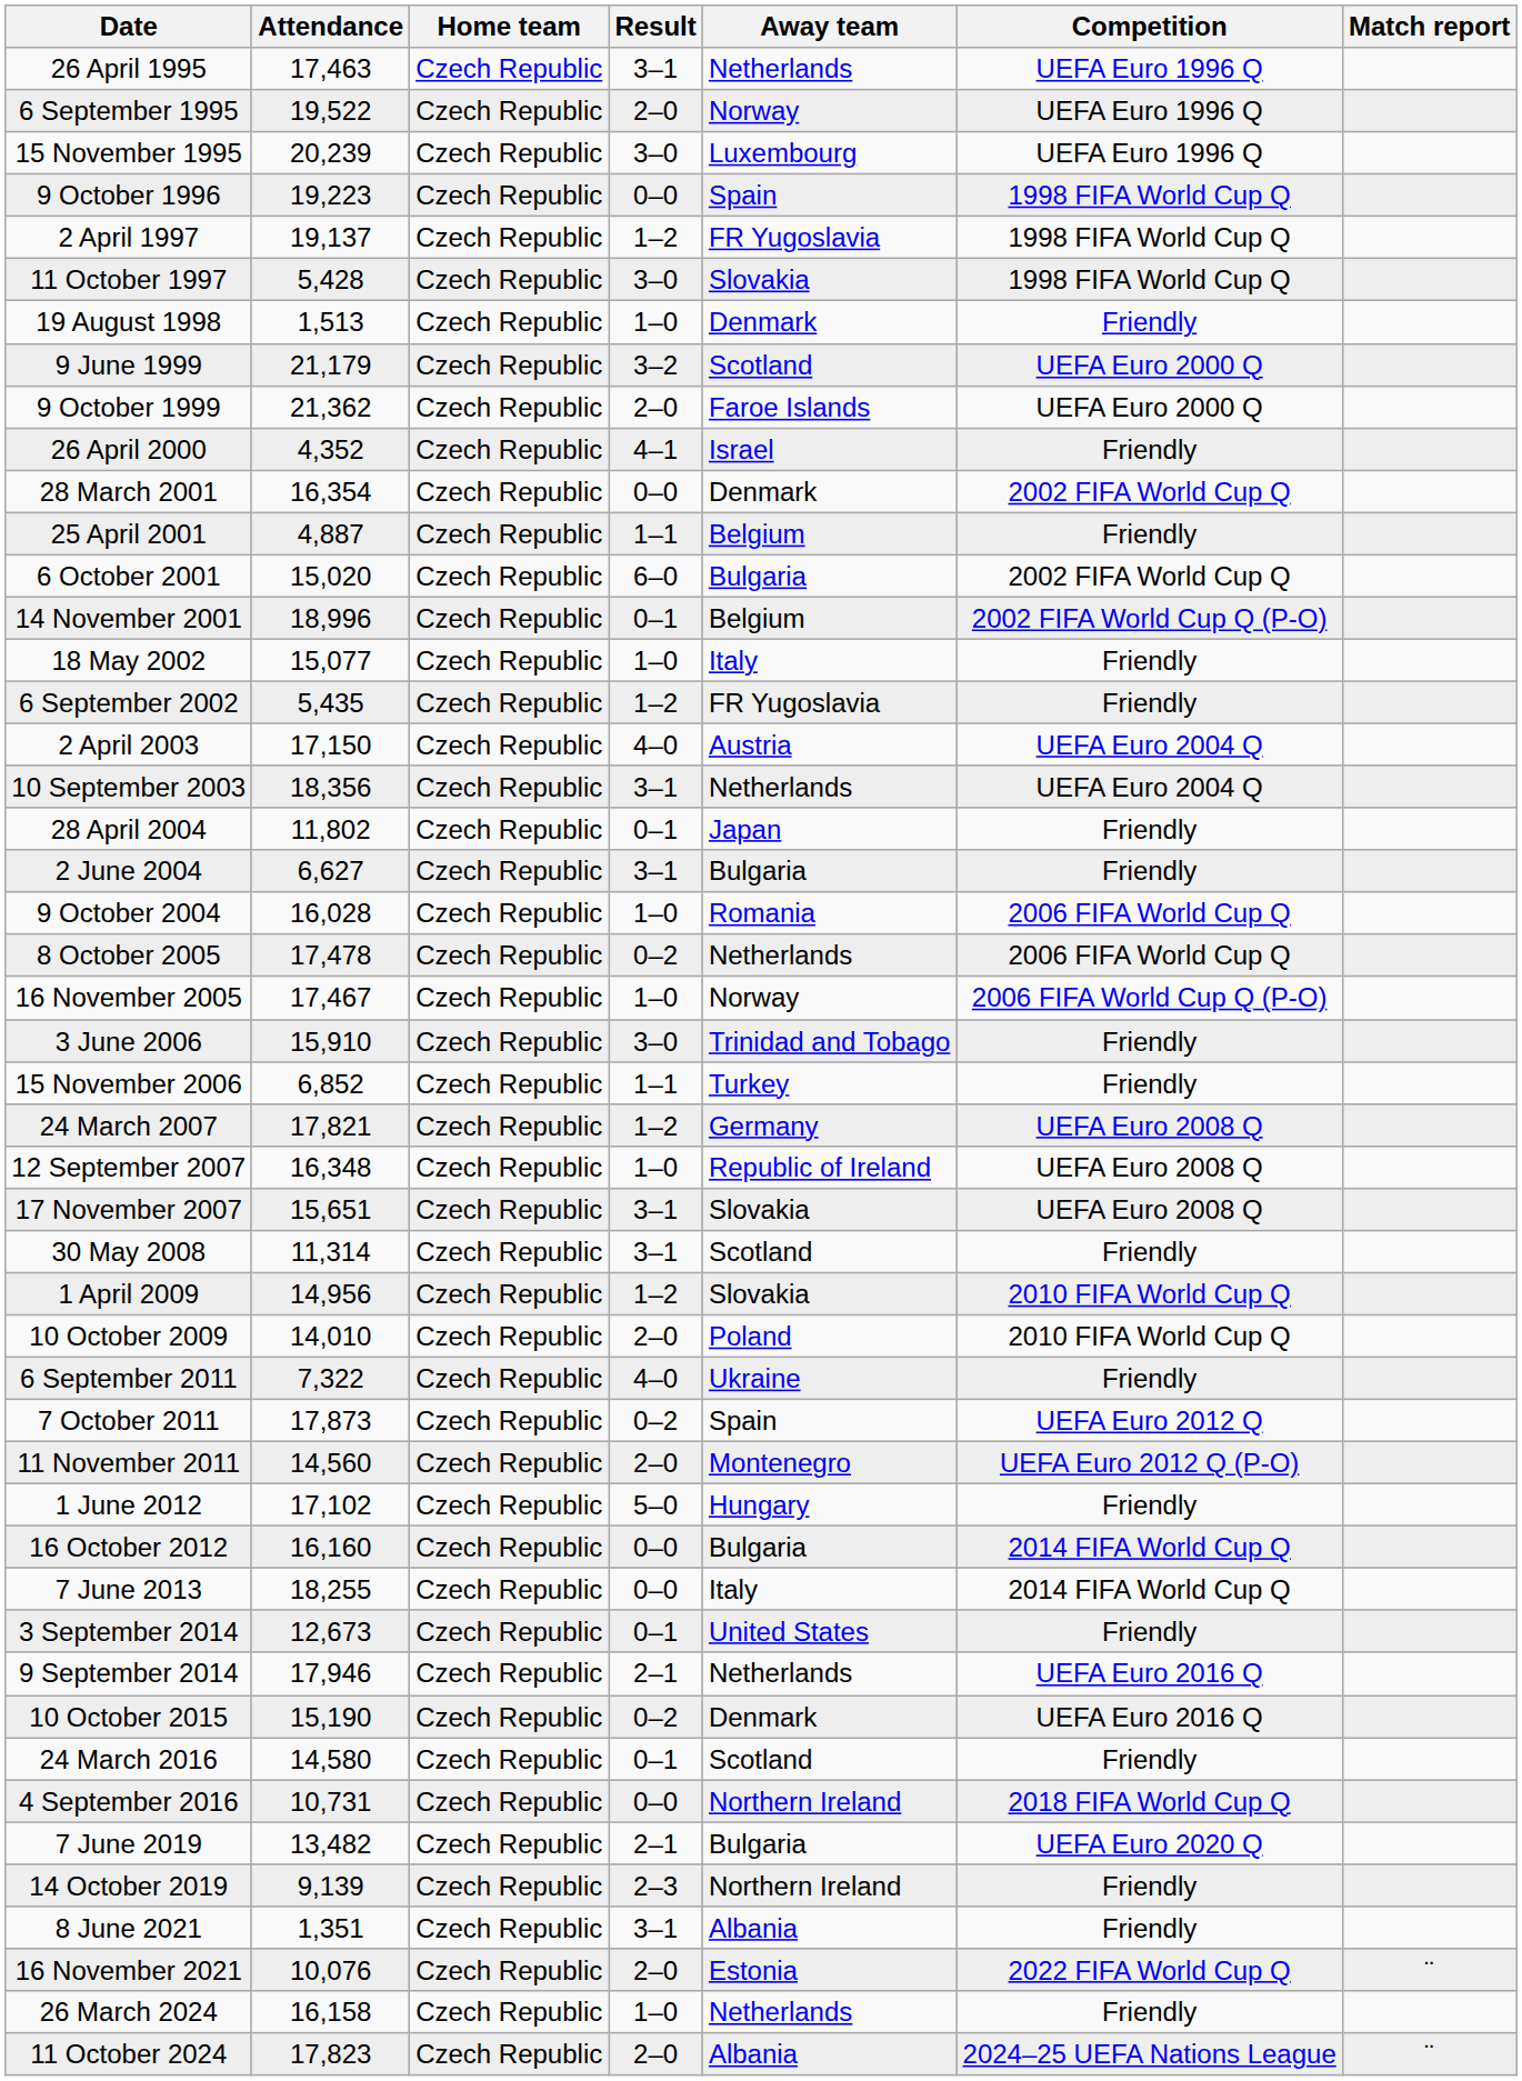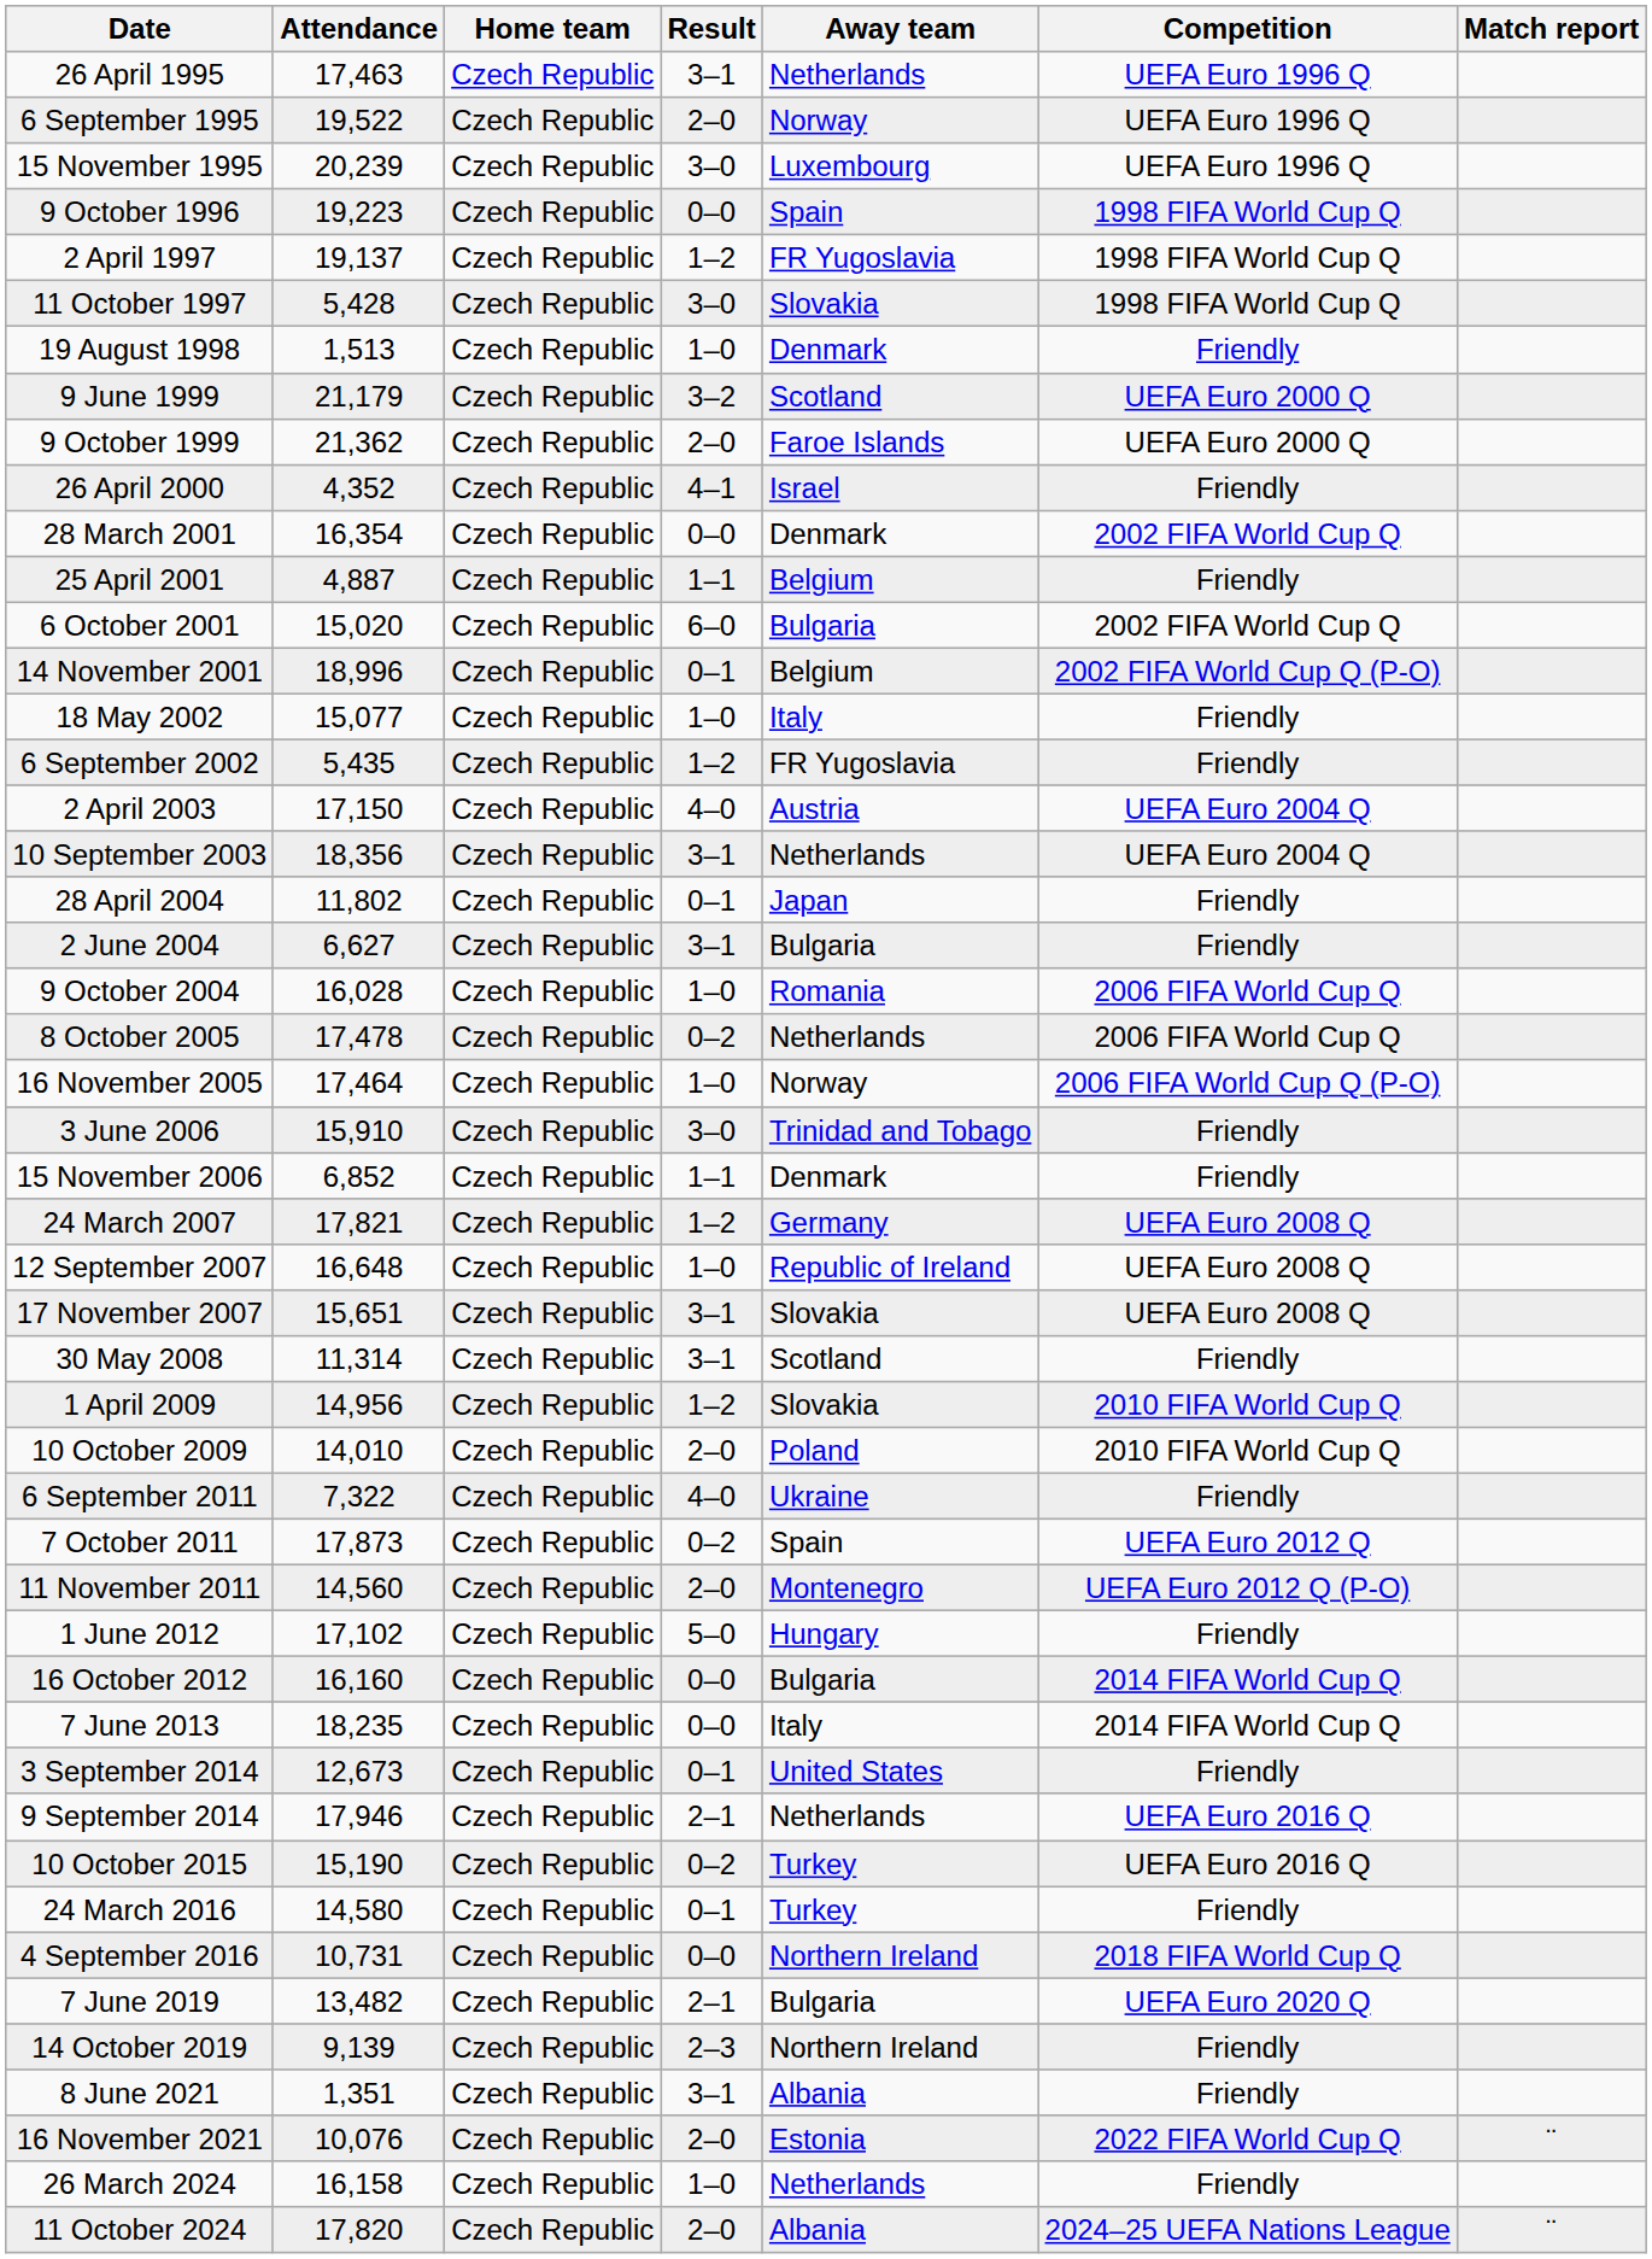16 November 2005 | Attendance: 17,467 -> 17,464
15 November 2006 | Away team: Turkey -> Denmark
12 September 2007 | Attendance: 16,348 -> 16,648
7 June 2013 | Attendance: 18,255 -> 18,235
10 October 2015 | Away team: Denmark -> Turkey
24 March 2016 | Away team: Scotland -> Turkey
11 October 2024 | Attendance: 17,823 -> 17,820
